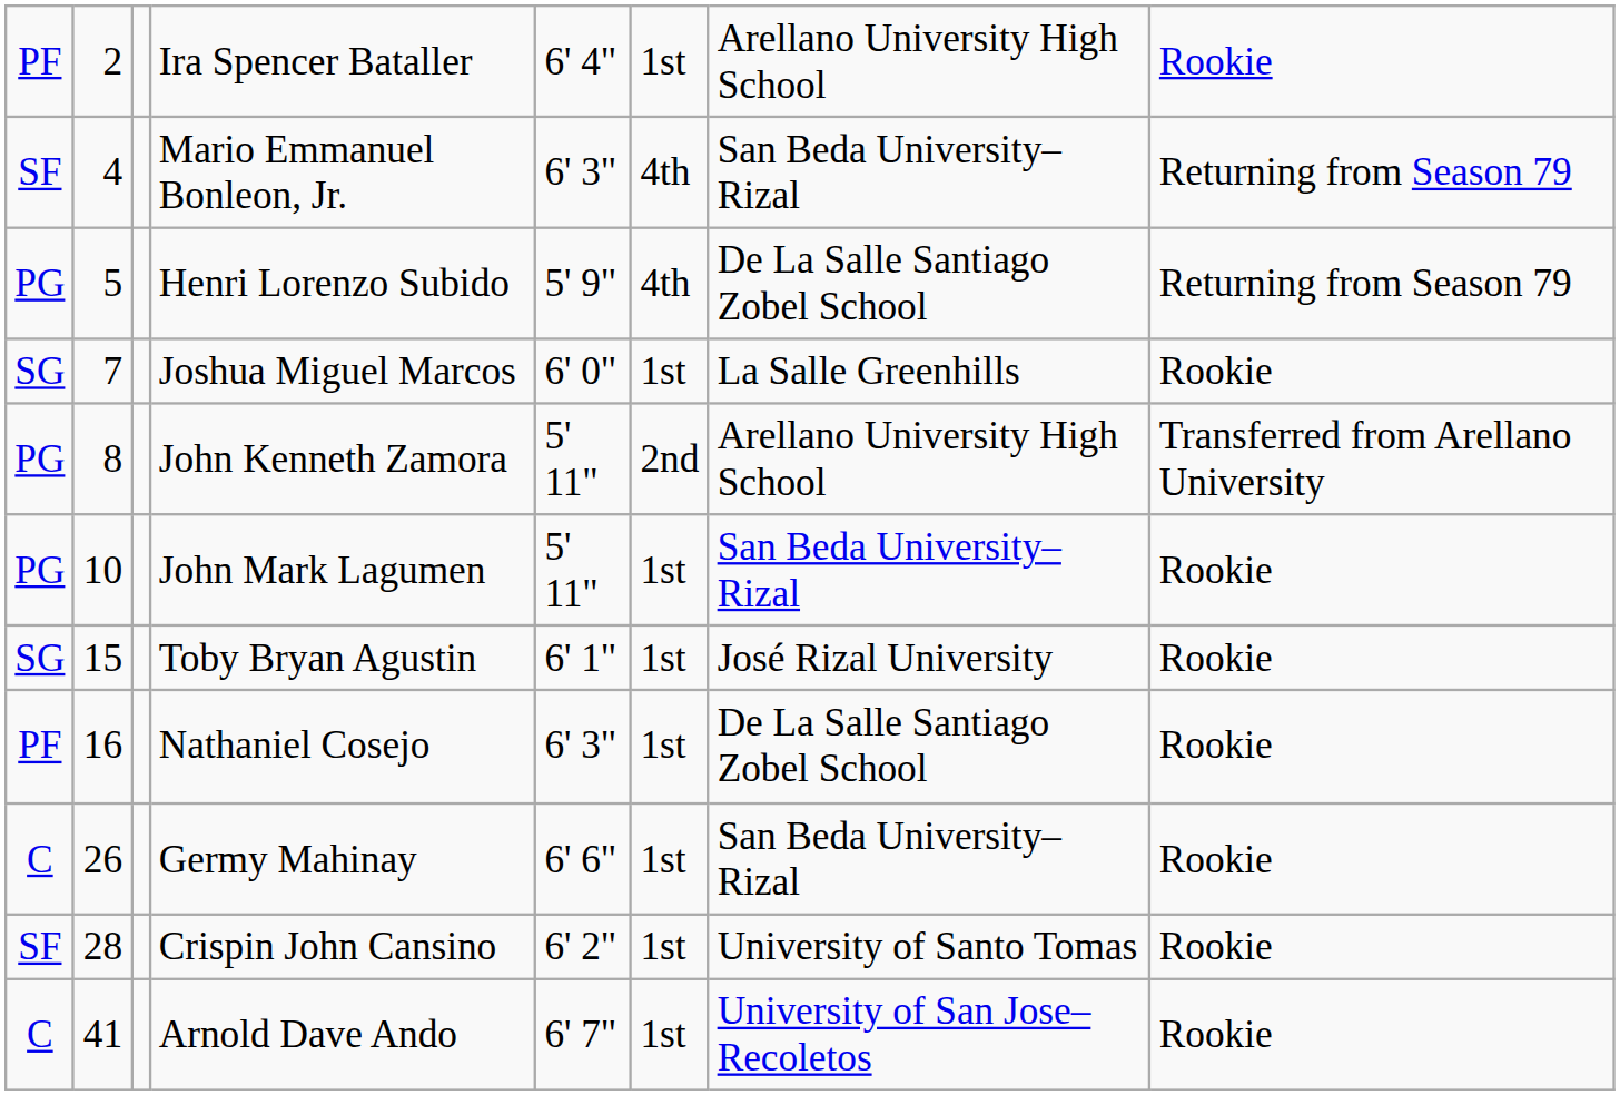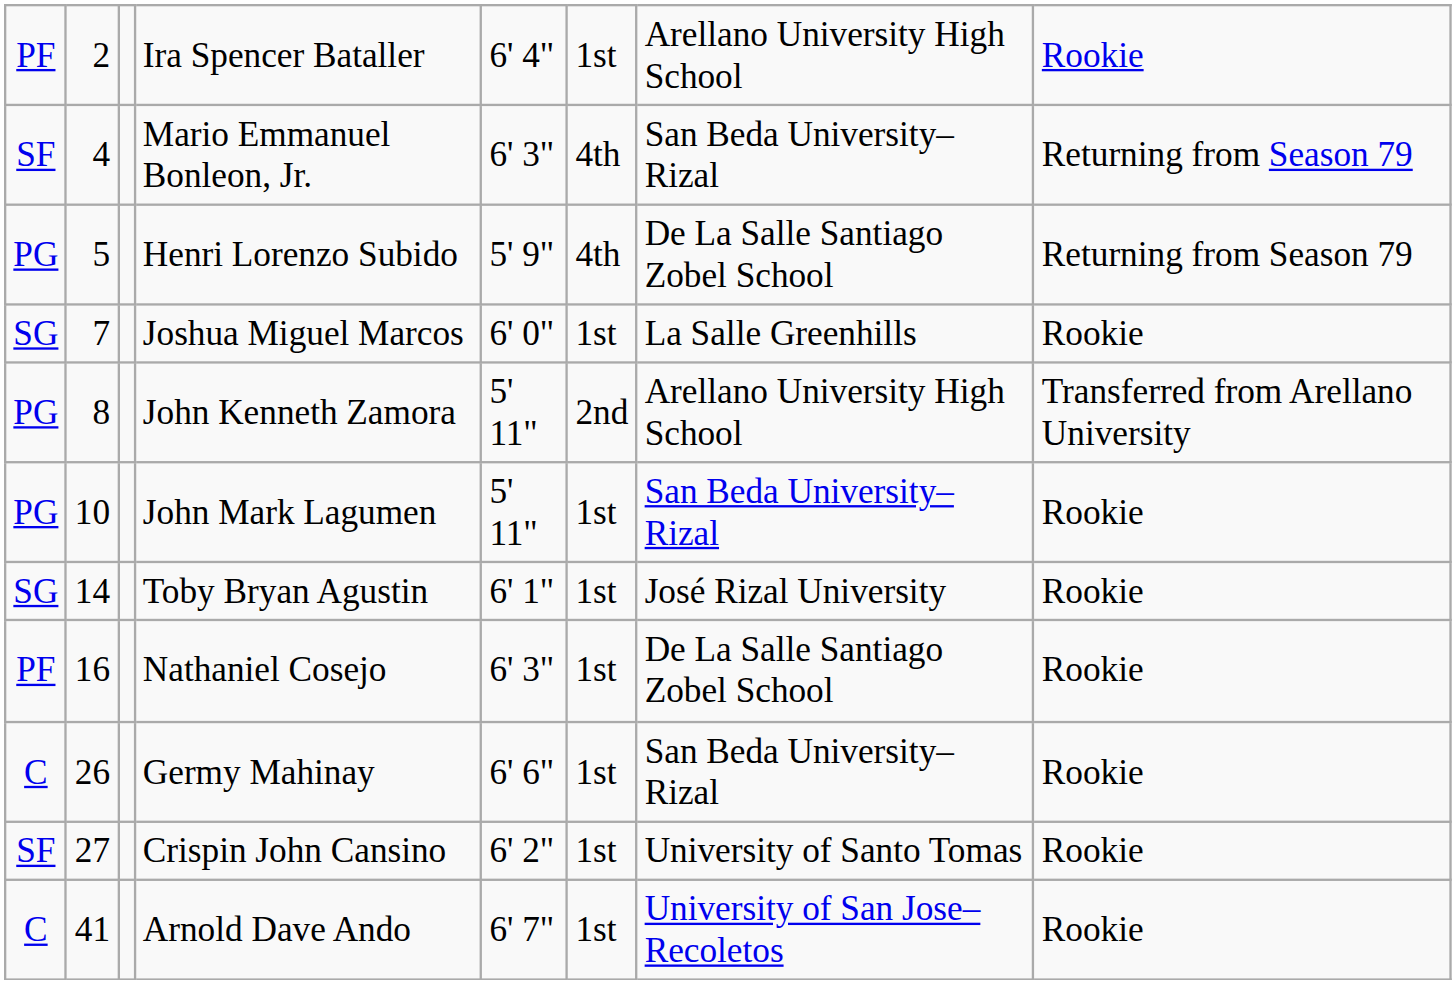Toby Bryan Agustin | column 2: 15 -> 14
Crispin John Cansino | column 2: 28 -> 27
